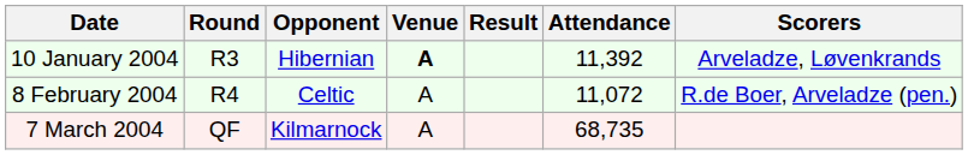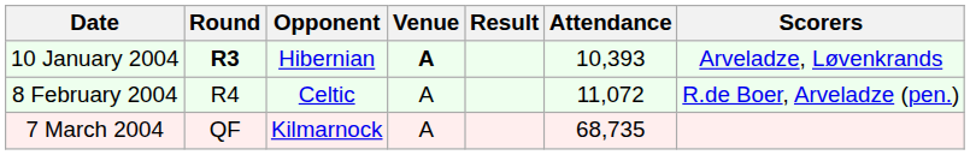10 January 2004 | Round: normal -> bold
10 January 2004 | Attendance: 11,392 -> 10,393
